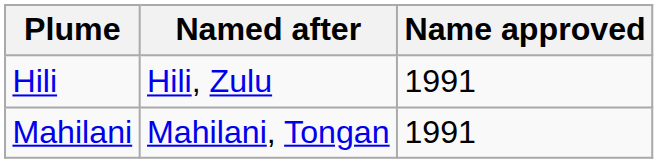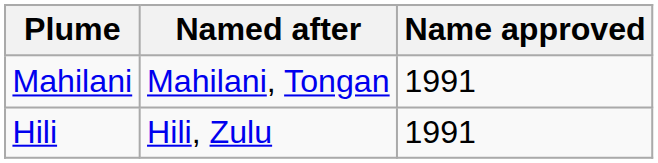rows swapped: Hili <-> Mahilani
